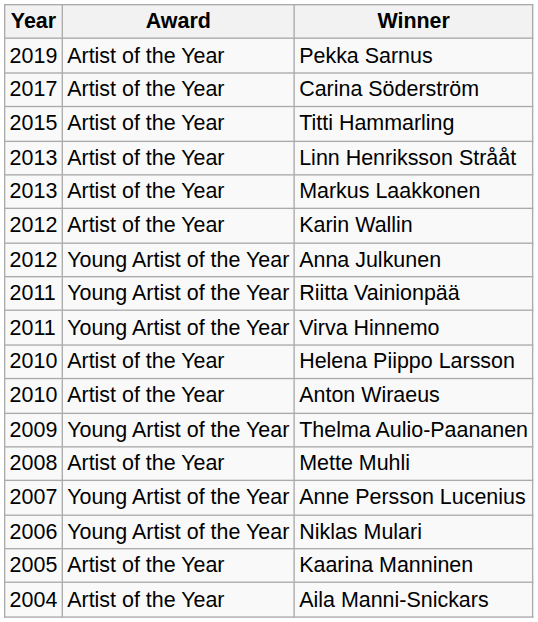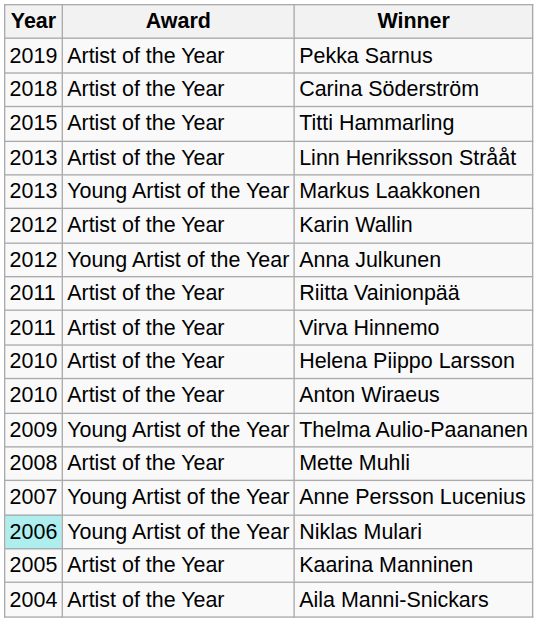Carina Söderström | Year: 2017 -> 2018
Markus Laakkonen | Award: Artist of the Year -> Young Artist of the Year
Riitta Vainionpää | Award: Young Artist of the Year -> Artist of the Year
Virva Hinnemo | Award: Young Artist of the Year -> Artist of the Year
Niklas Mulari | Year: no background -> paleturquoise background
